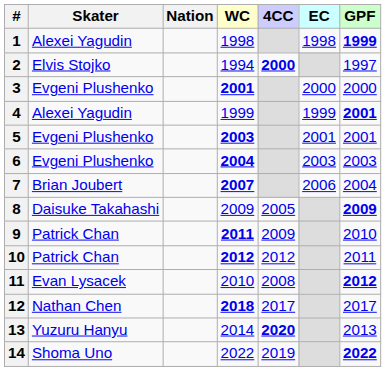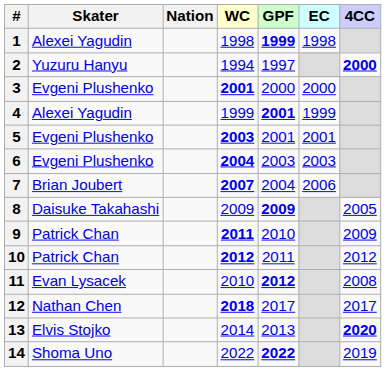columns swapped: GPF <-> 4CC
2 | Skater: Elvis Stojko -> Yuzuru Hanyu
13 | Skater: Yuzuru Hanyu -> Elvis Stojko
